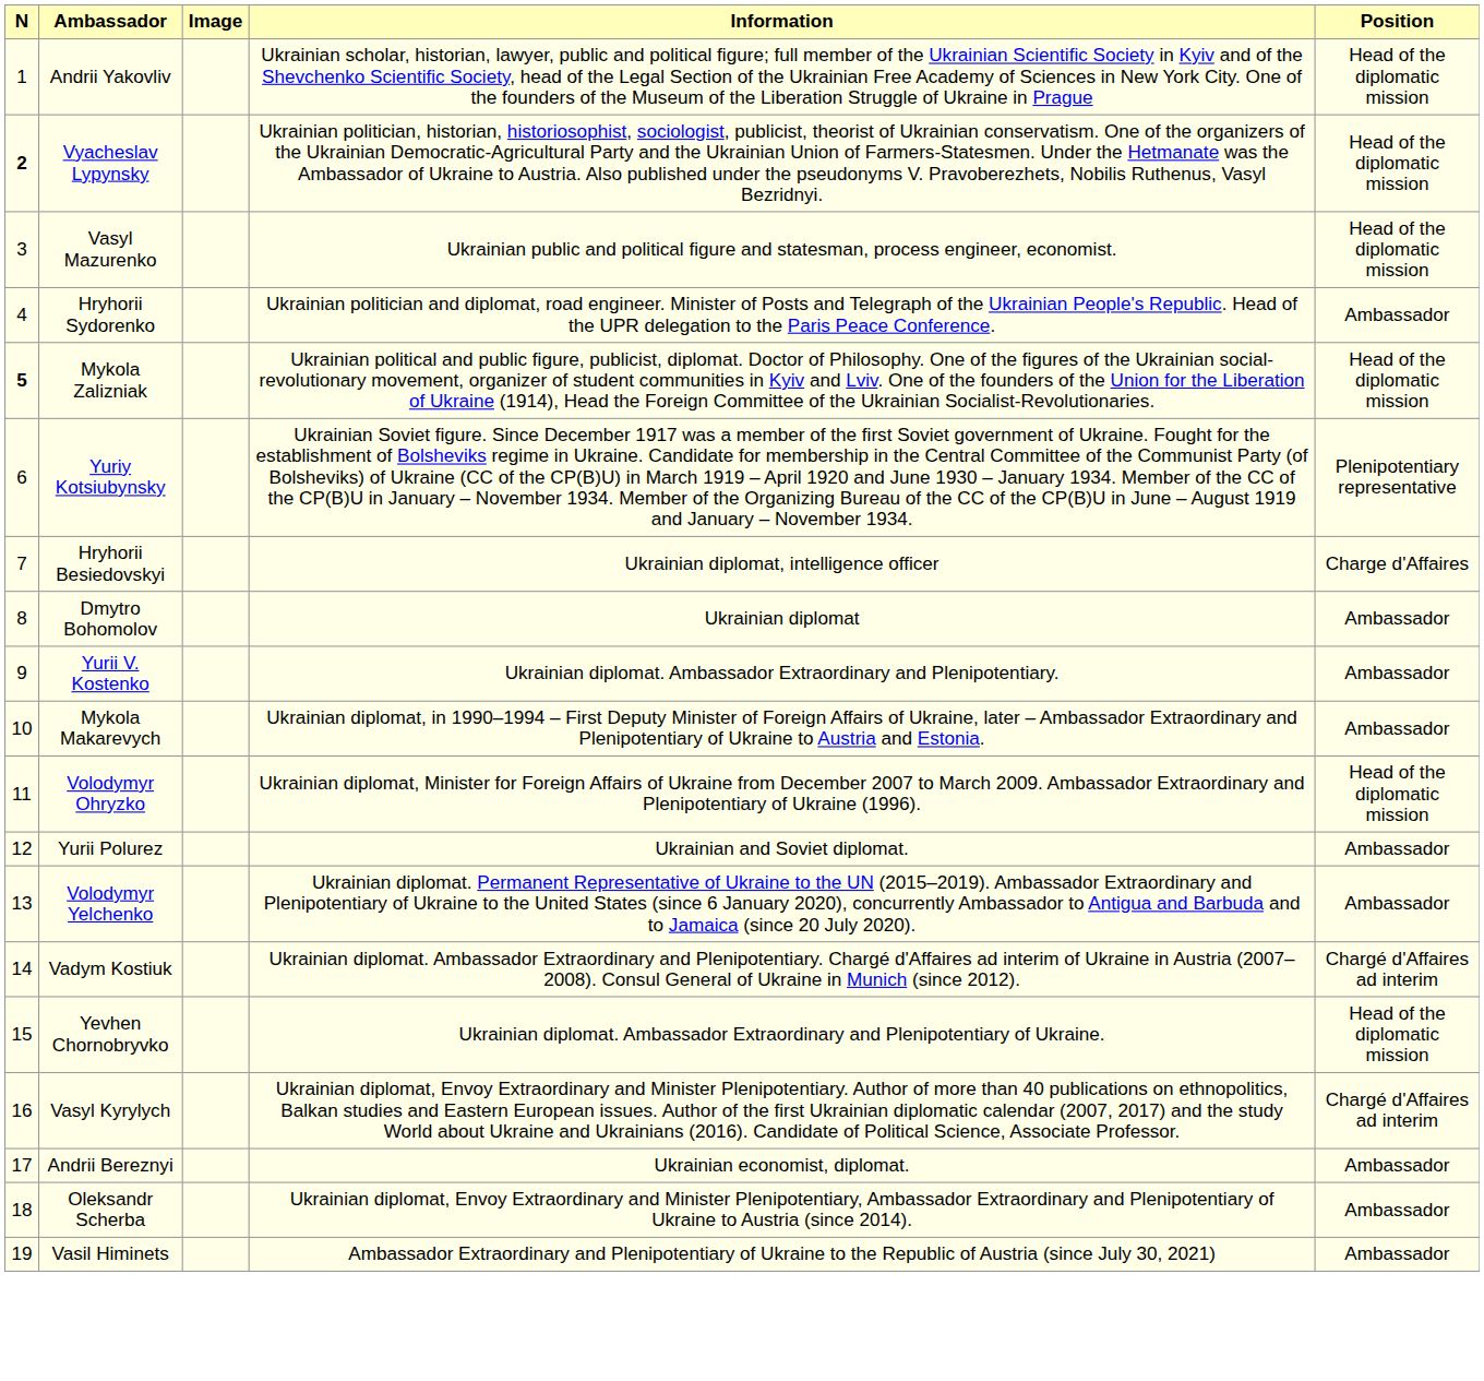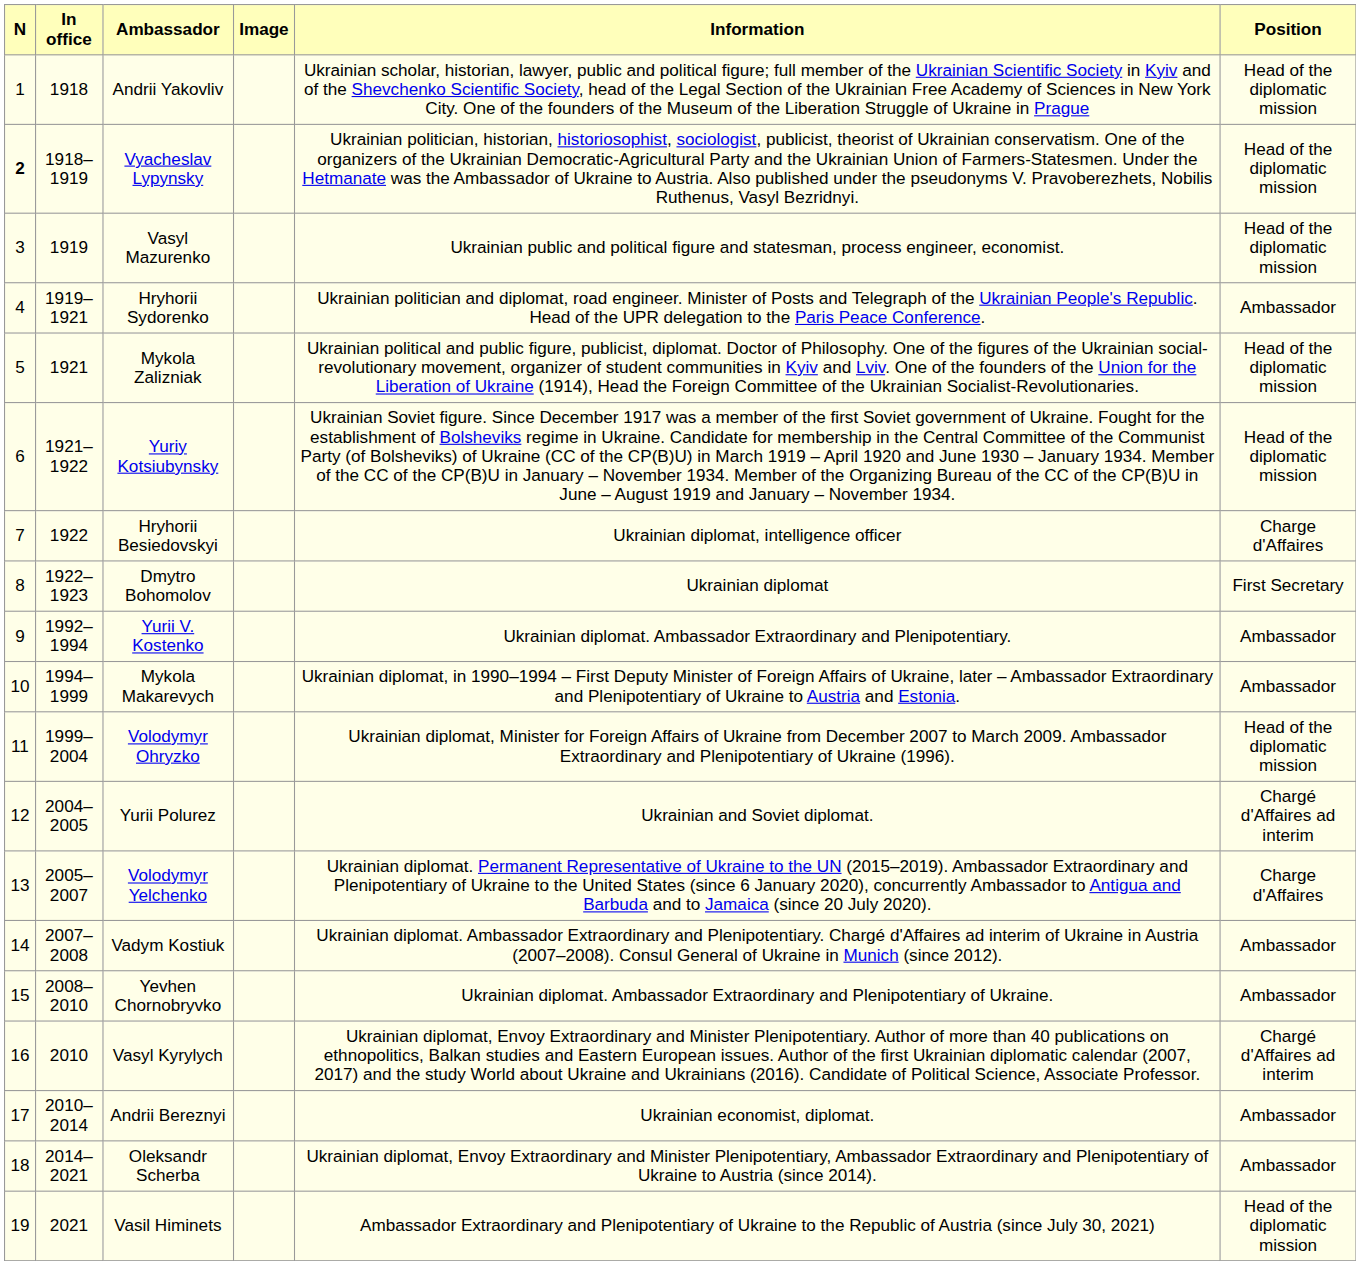+ column: In office | 1918 | 1918–1919 | 1919 | 1919–1921 | 1921 | 1921–1922 | 1922 | 1922–1923 | 1992–1994 | 1994–1999 | 1999–2004 | 2004–2005 | 2005–2007 | 2007–2008 | 2008–2010 | 2010 | 2010–2014 | 2014–2021 | 2021
Mykola Zalizniak | N: bold -> normal
Yuriy Kotsiubynsky | Position: Plenipotentiary representative -> Head of the diplomatic mission
Dmytro Bohomolov | Position: Ambassador -> First Secretary
Yurii Polurez | Position: Ambassador -> Chargé d'Affaires ad interim
Volodymyr Yelchenko | Position: Ambassador -> Charge d'Affaires
Vadym Kostiuk | Position: Chargé d'Affaires ad interim -> Ambassador
Yevhen Chornobryvko | Position: Head of the diplomatic mission -> Ambassador
Vasil Himinets | Position: Ambassador -> Head of the diplomatic mission
